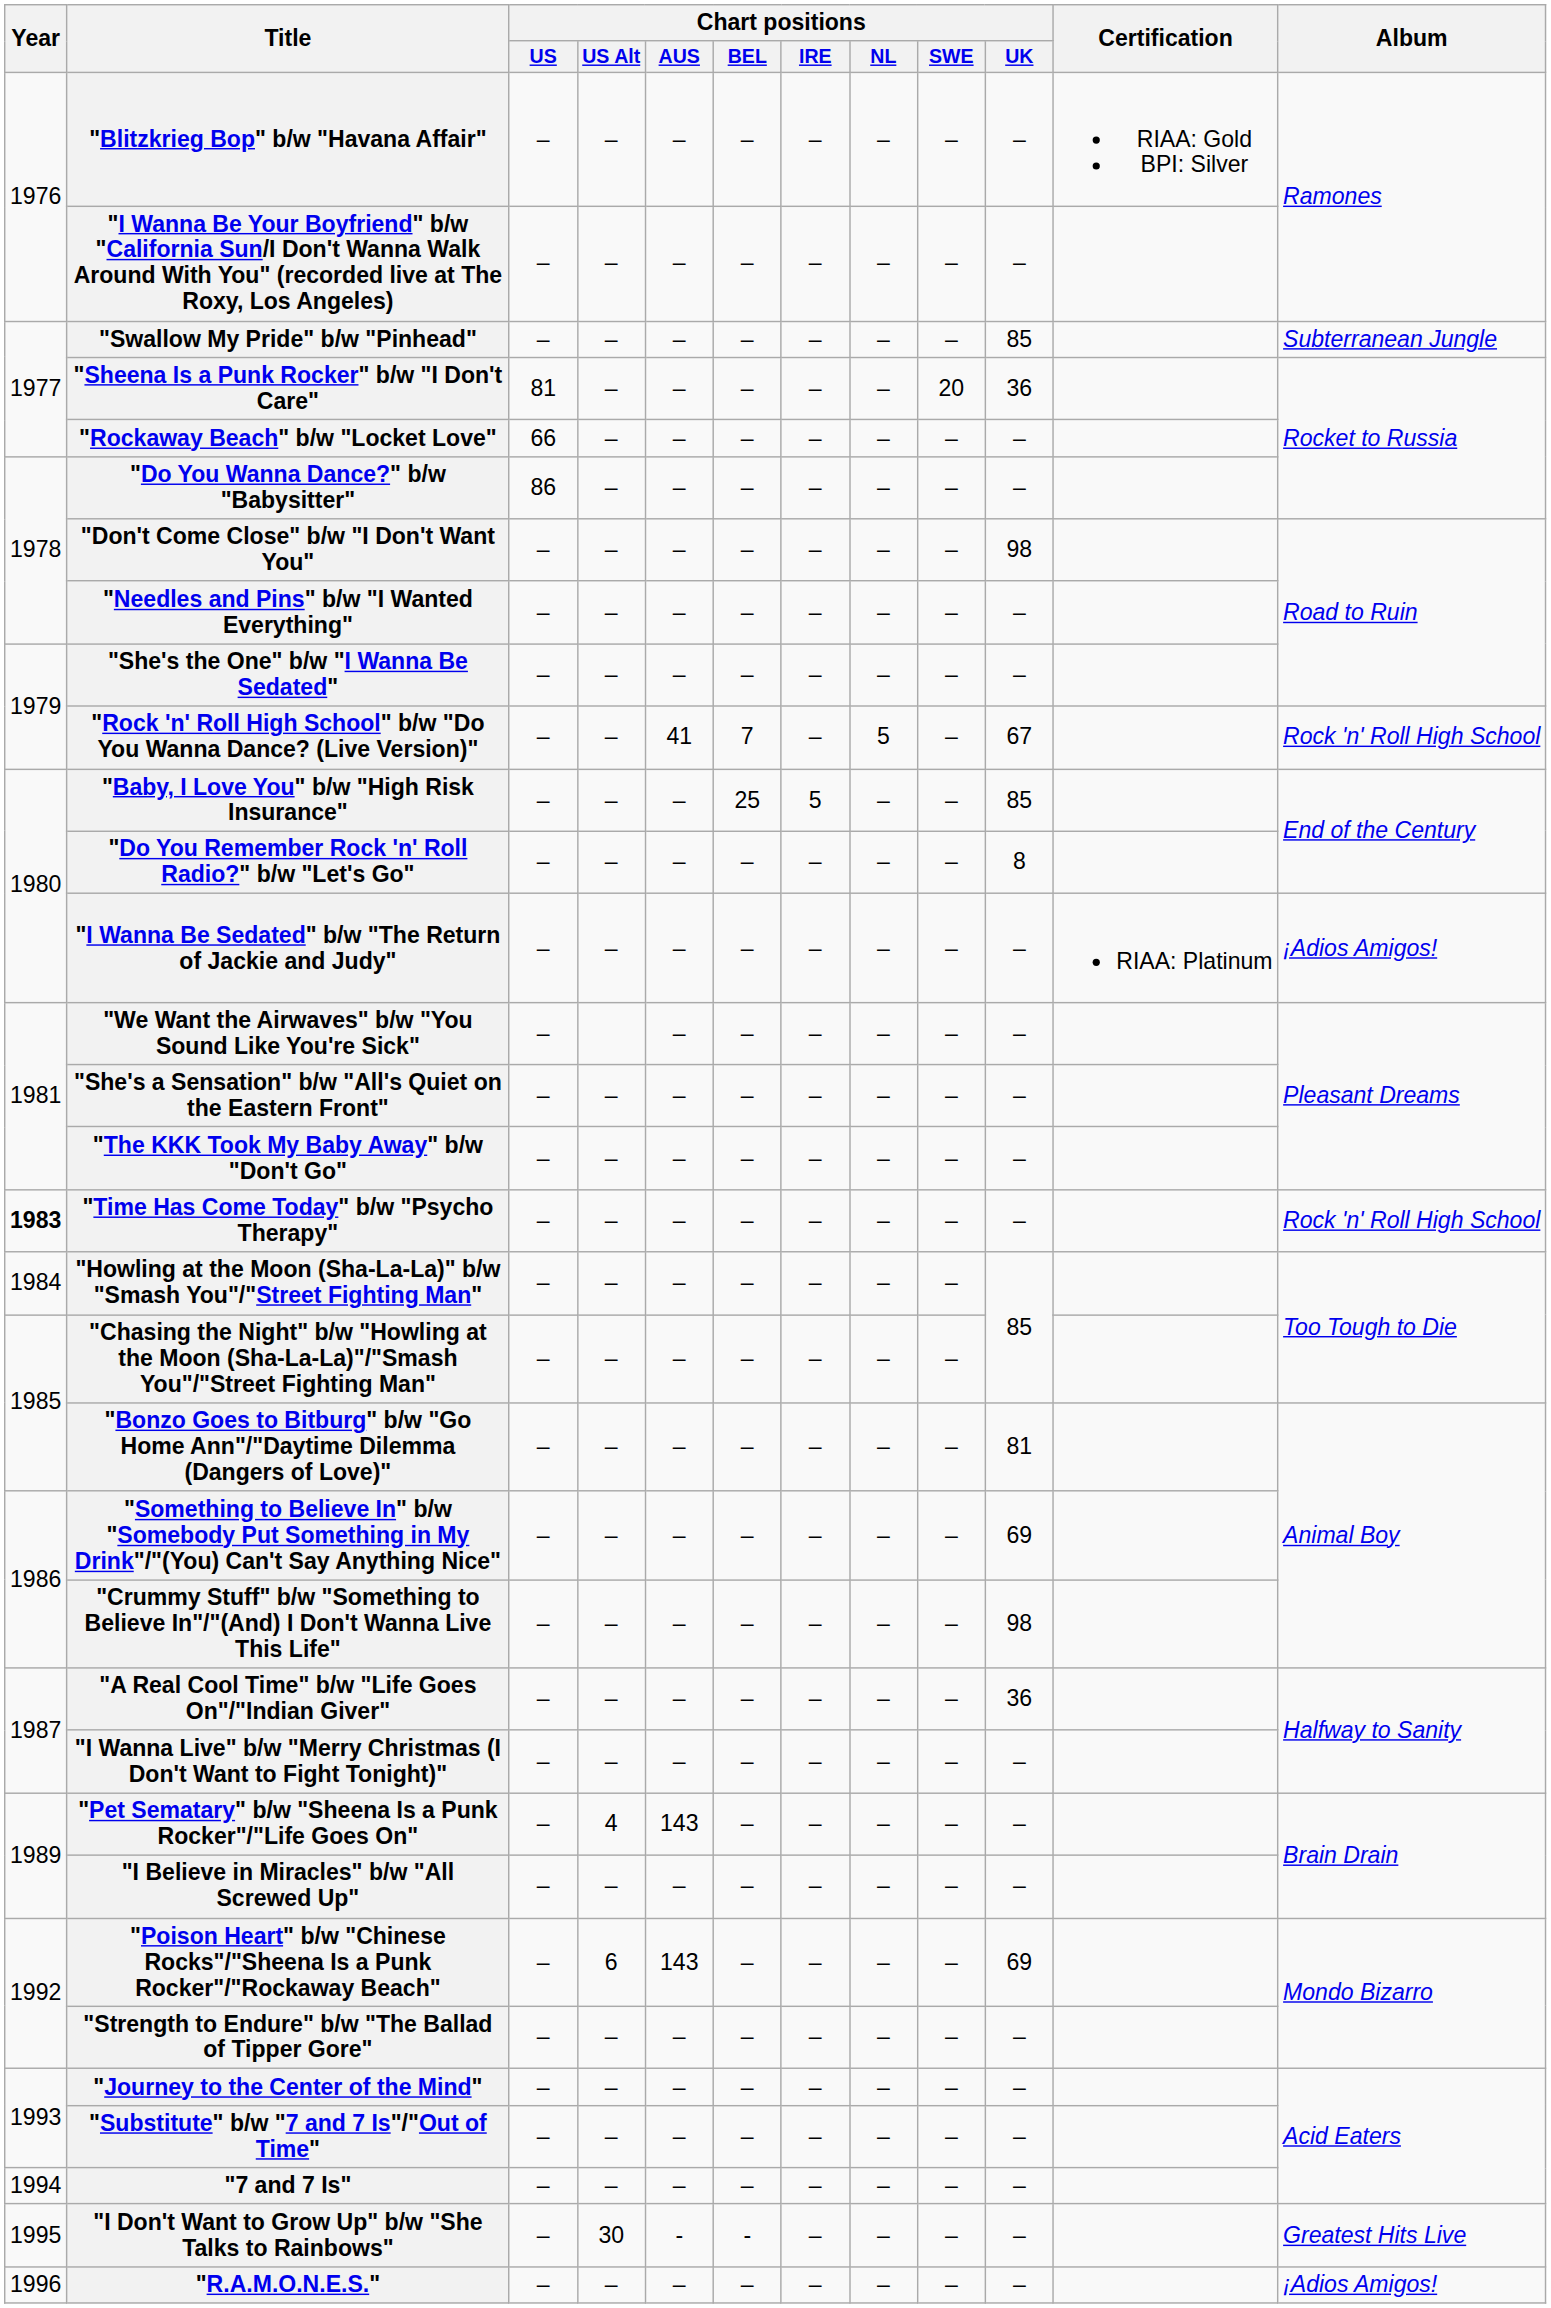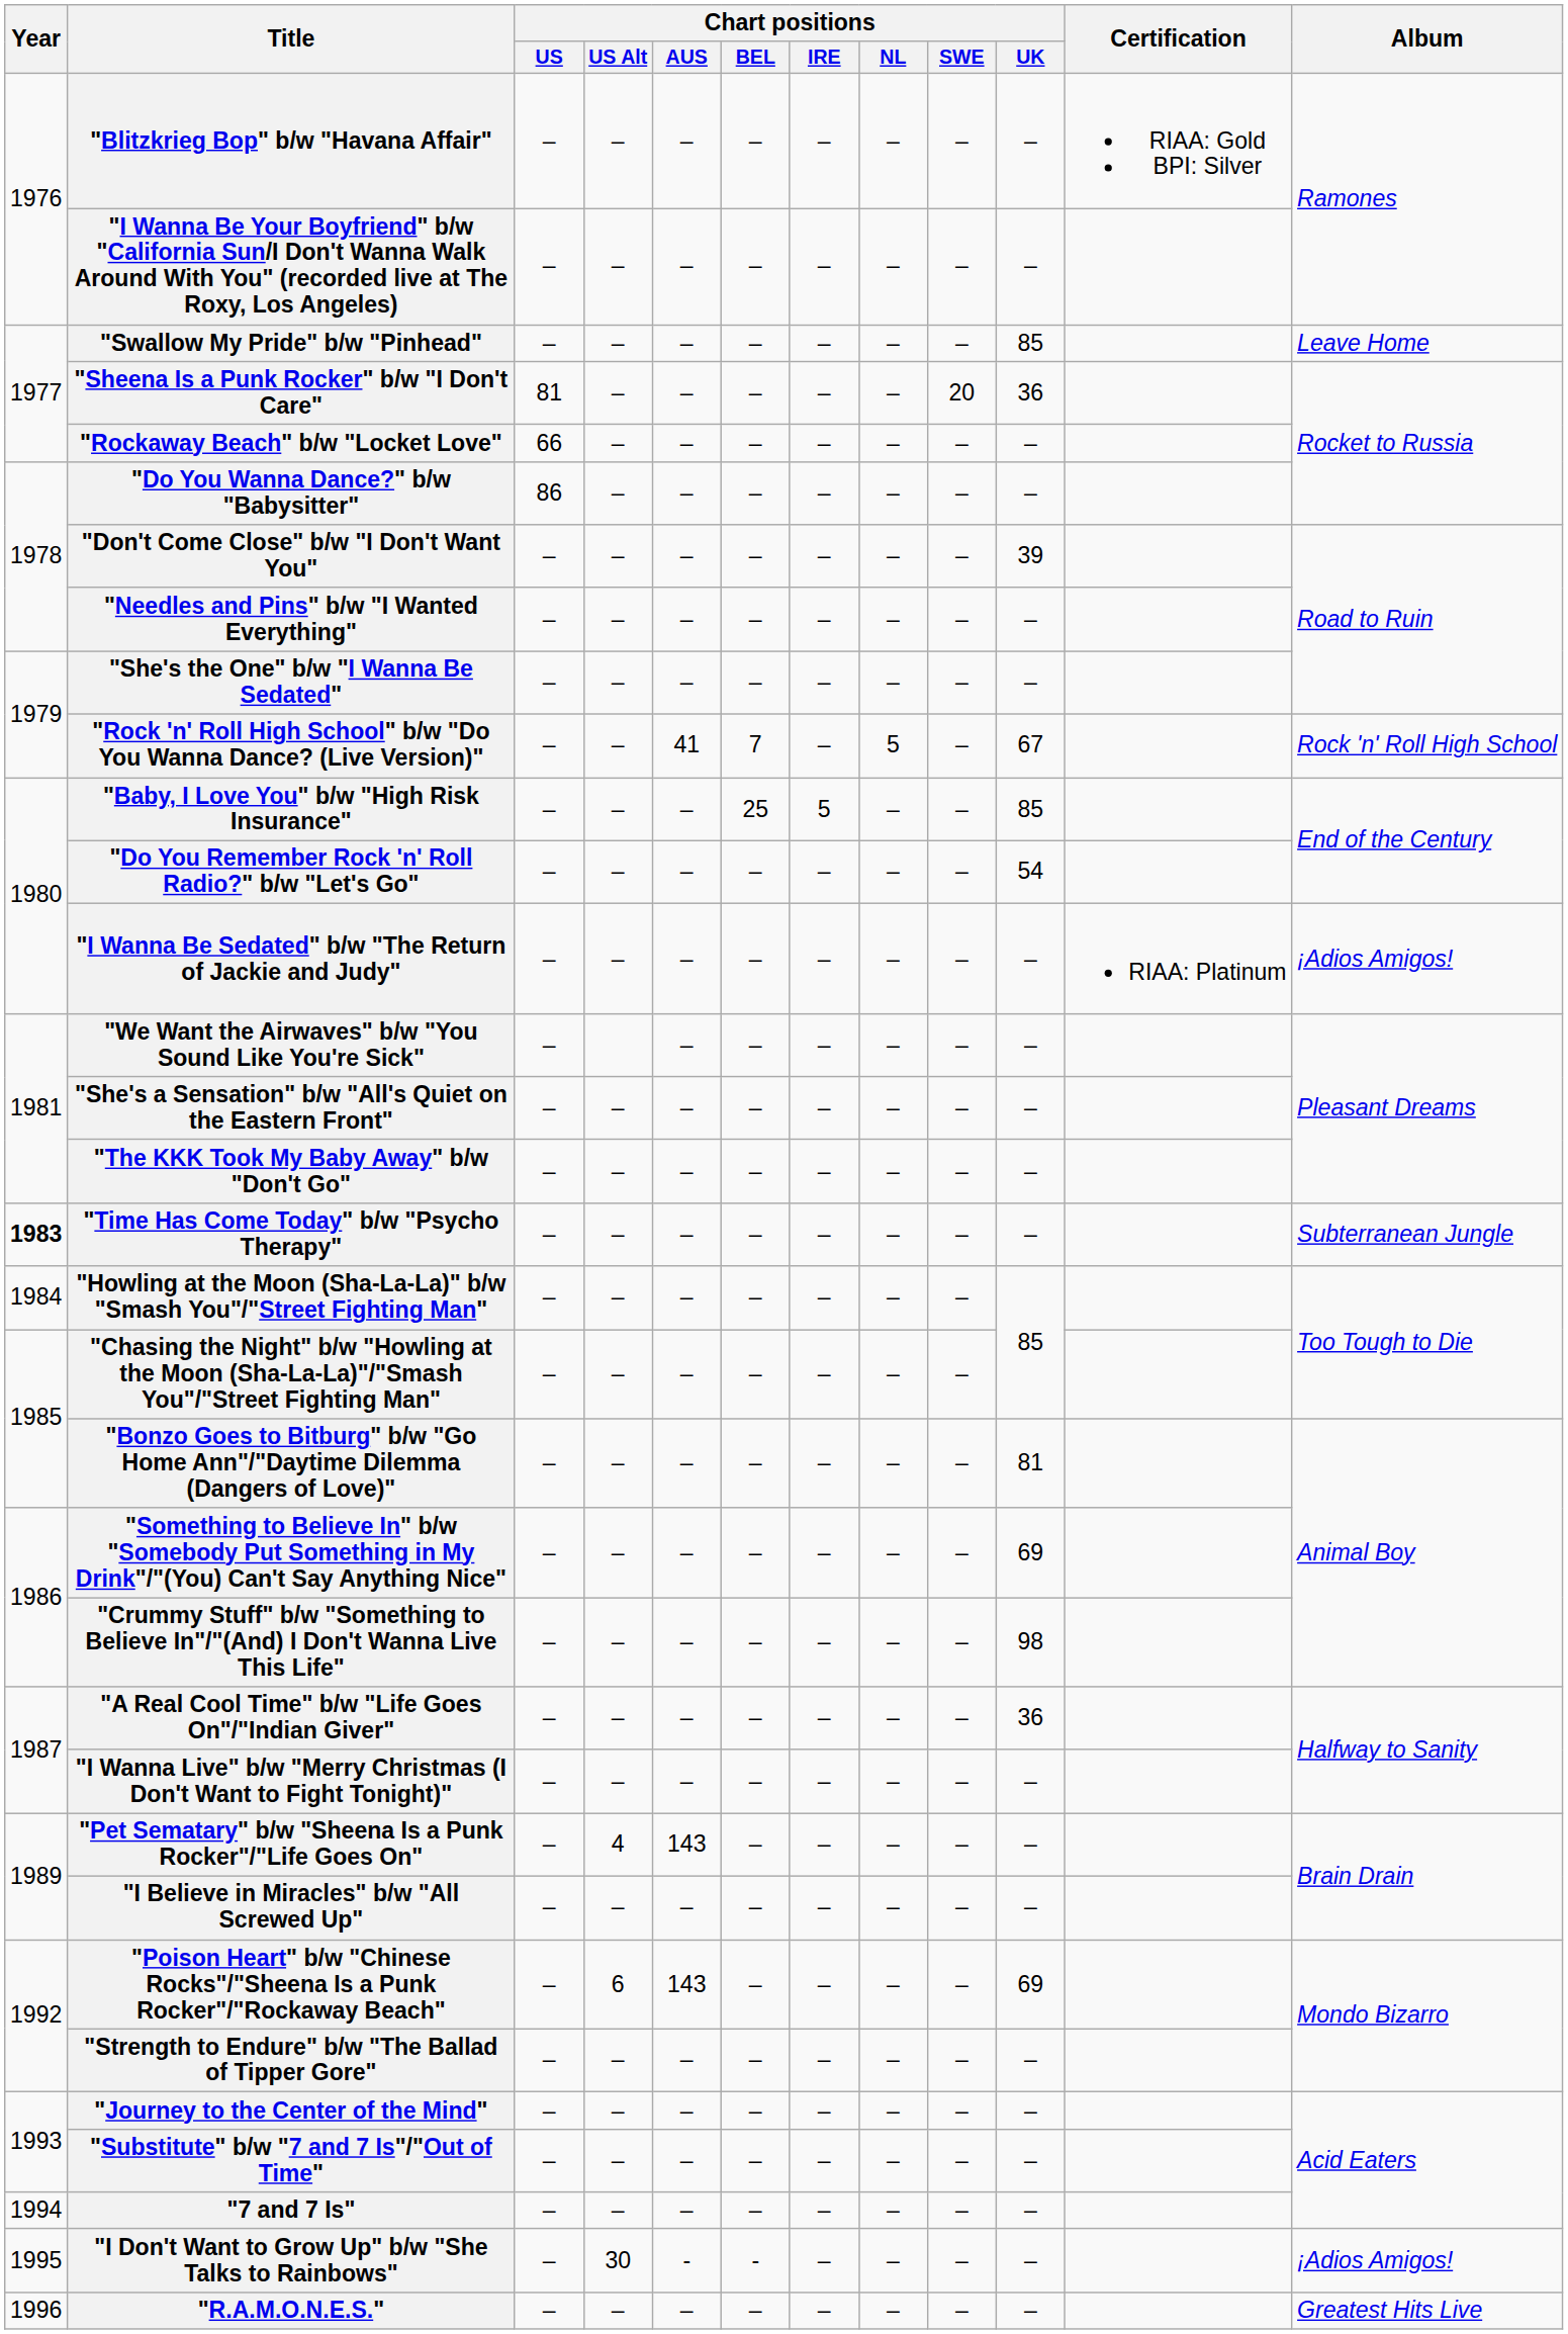"Swallow My Pride" b/w "Pinhead" | Album: Subterranean Jungle -> Leave Home
"Don't Come Close" b/w "I Don't Want You" | Chart positions / UK: 98 -> 39
"Do You Remember Rock 'n' Roll Radio?" b/w "Let's Go" | Chart positions / UK: 8 -> 54
"Time Has Come Today" b/w "Psycho Therapy" | Album: Rock 'n' Roll High School -> Subterranean Jungle
"I Don't Want to Grow Up" b/w "She Talks to Rainbows" | Album: Greatest Hits Live -> ¡Adios Amigos!
"R.A.M.O.N.E.S." | Album: ¡Adios Amigos! -> Greatest Hits Live
